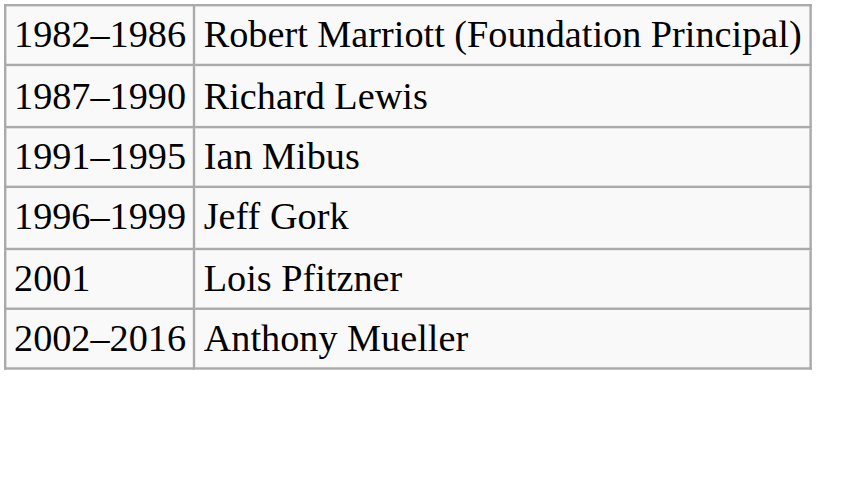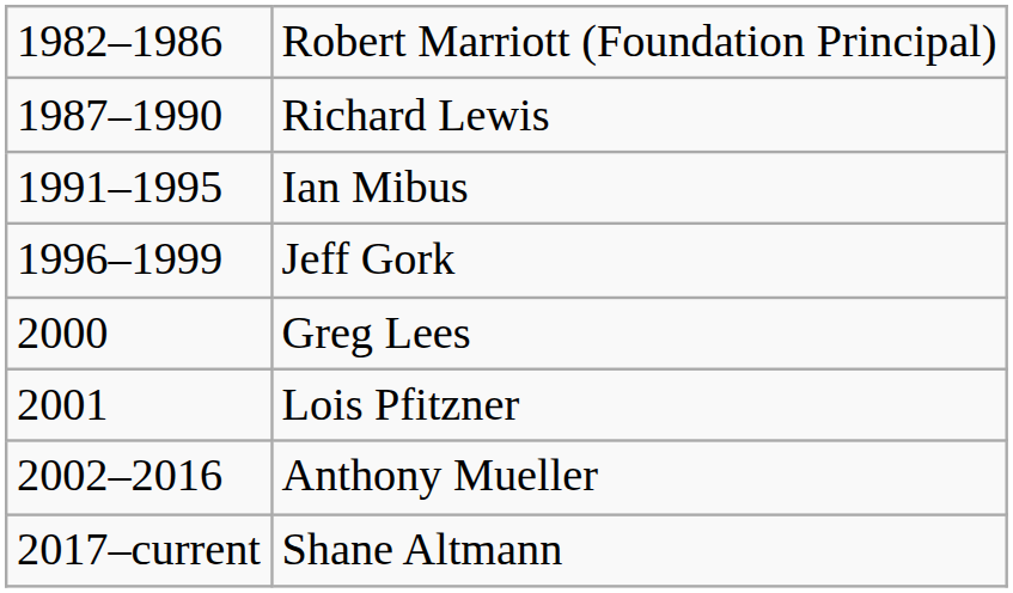+ row: 2000 | Greg Lees
+ row: 2017–current | Shane Altmann
